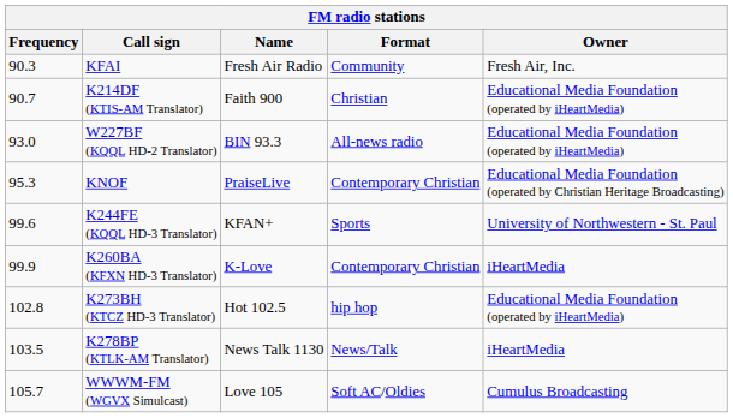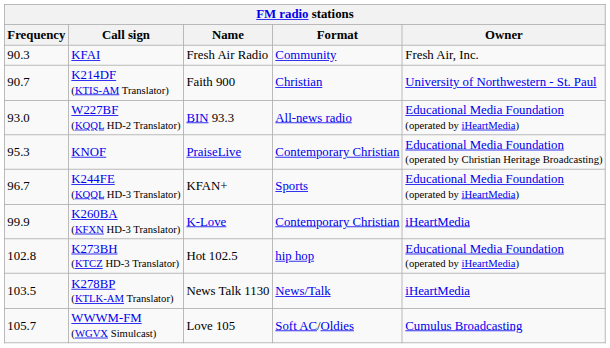K214DF (KTIS-AM Translator) | Owner: Educational Media Foundation (operated by iHeartMedia) -> University of Northwestern - St. Paul
K244FE (KQQL HD-3 Translator) | Frequency: 99.6 -> 96.7
K244FE (KQQL HD-3 Translator) | Owner: University of Northwestern - St. Paul -> Educational Media Foundation (operated by iHeartMedia)
